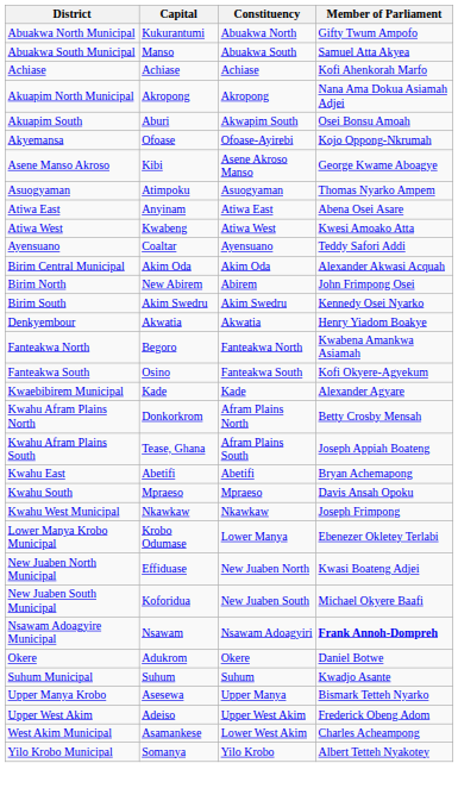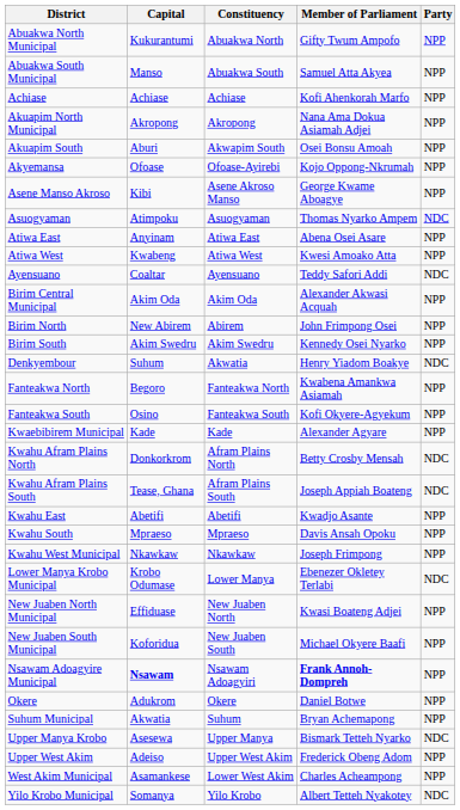+ column: Party | NPP | NPP | NPP | NPP | NPP | NPP | NPP | NDC | NPP | NPP | NDC | NPP | NPP | NPP | NDC | NPP | NPP | NPP | NDC | NDC | NPP | NPP | NPP | NDC | NPP | NPP | NPP | NPP | NPP | NDC | NPP | NPP | NDC
Denkyembour | Capital: Akwatia -> Suhum
Kwahu East | Member of Parliament: Bryan Achemapong -> Kwadjo Asante
Nsawam Adoagyire Municipal | Capital: normal -> bold
Suhum Municipal | Capital: Suhum -> Akwatia
Suhum Municipal | Member of Parliament: Kwadjo Asante -> Bryan Achemapong
